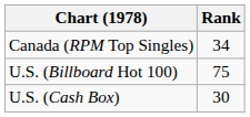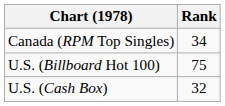U.S. (Cash Box) | Rank: 30 -> 32
